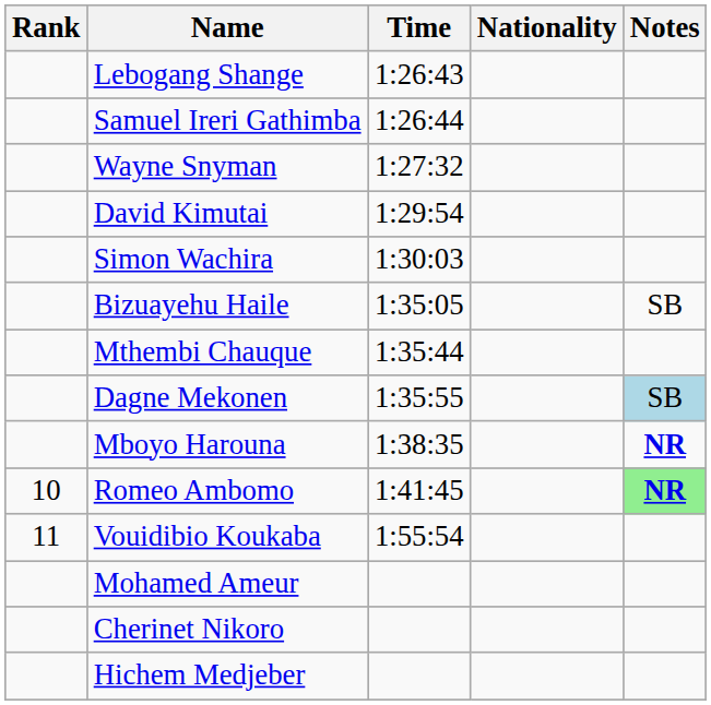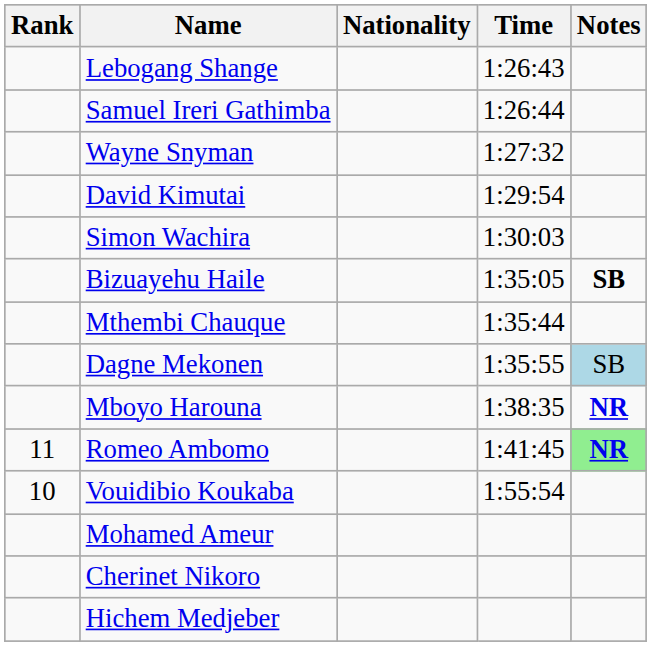columns swapped: Nationality <-> Time
Bizuayehu Haile | Notes: normal -> bold
Romeo Ambomo | Rank: 10 -> 11
Vouidibio Koukaba | Rank: 11 -> 10
